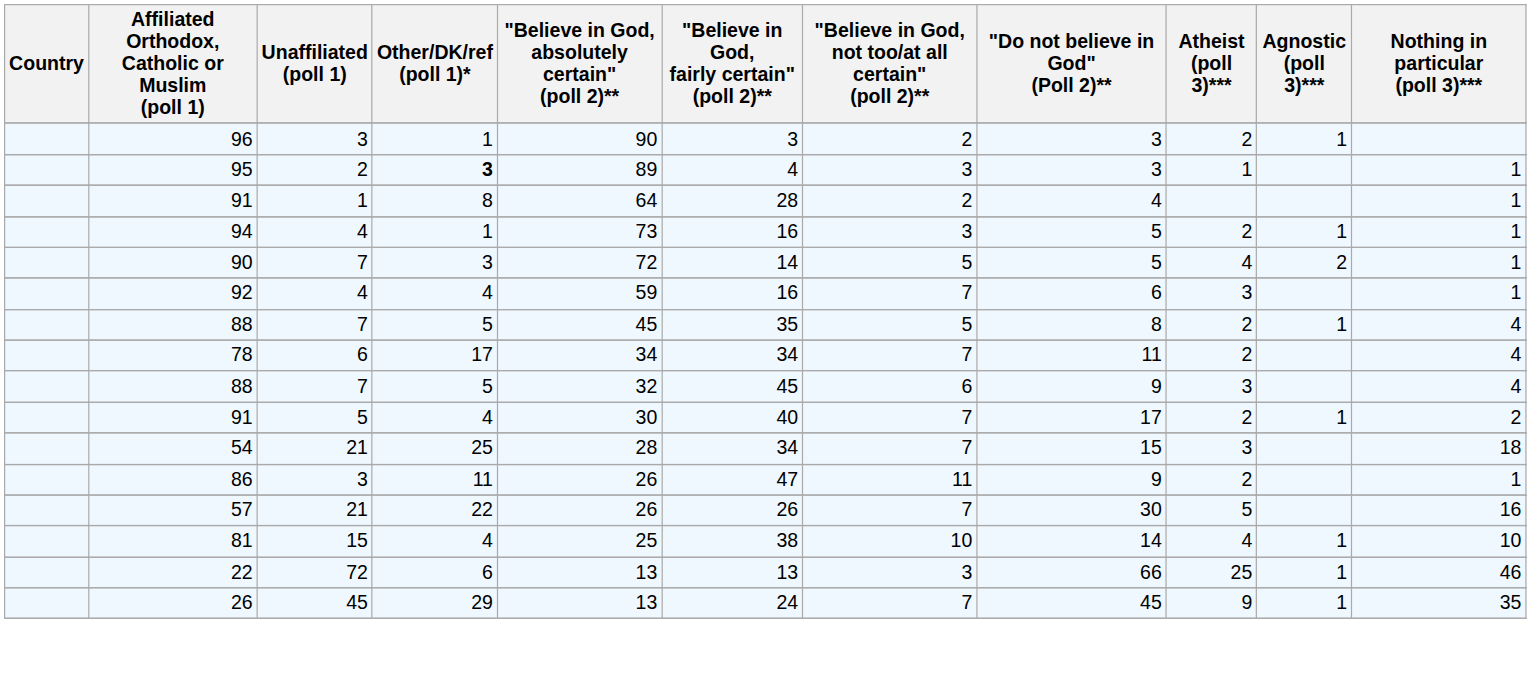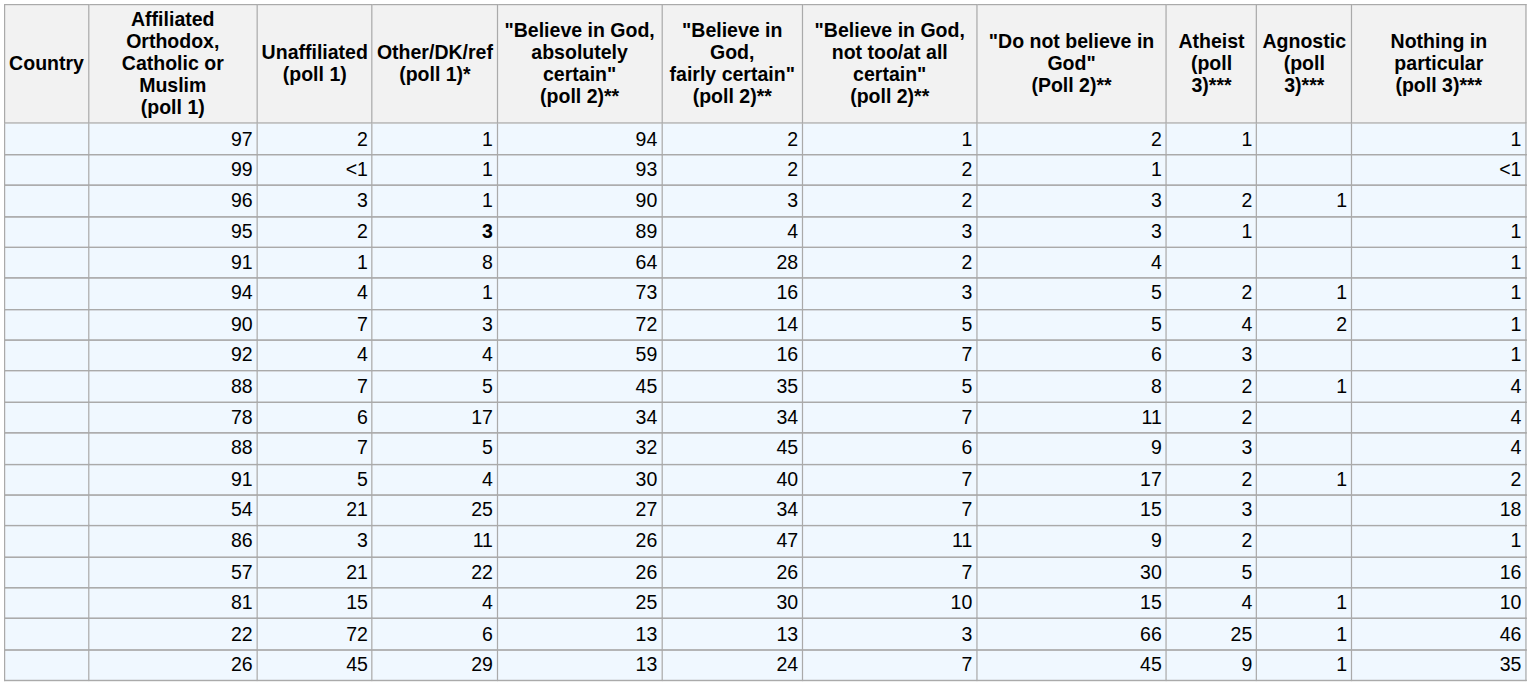+ row: 97 | 2 | 1 | 94 | 2 | 1 | 2 | 1 | 1
+ row: 99 | <1 | 1 | 93 | 2 | 2 | 1 | <1
54 | "Believe in God, absolutely certain" (poll 2)**: 28 -> 27
81 | "Believe in God, fairly certain" (poll 2)**: 38 -> 30
81 | "Do not believe in God" (Poll 2)**: 14 -> 15
